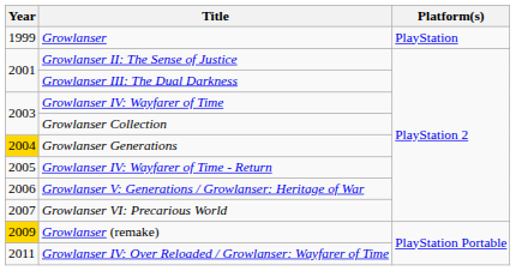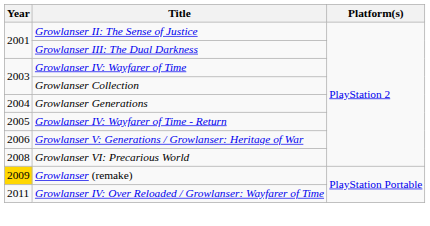- row: 1999 | Growlanser | PlayStation
Growlanser Generations | Year: gold background -> no background
Growlanser VI: Precarious World | Year: 2007 -> 2008
